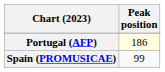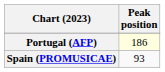Spain (PROMUSICAE) | Peak position: 99 -> 93
